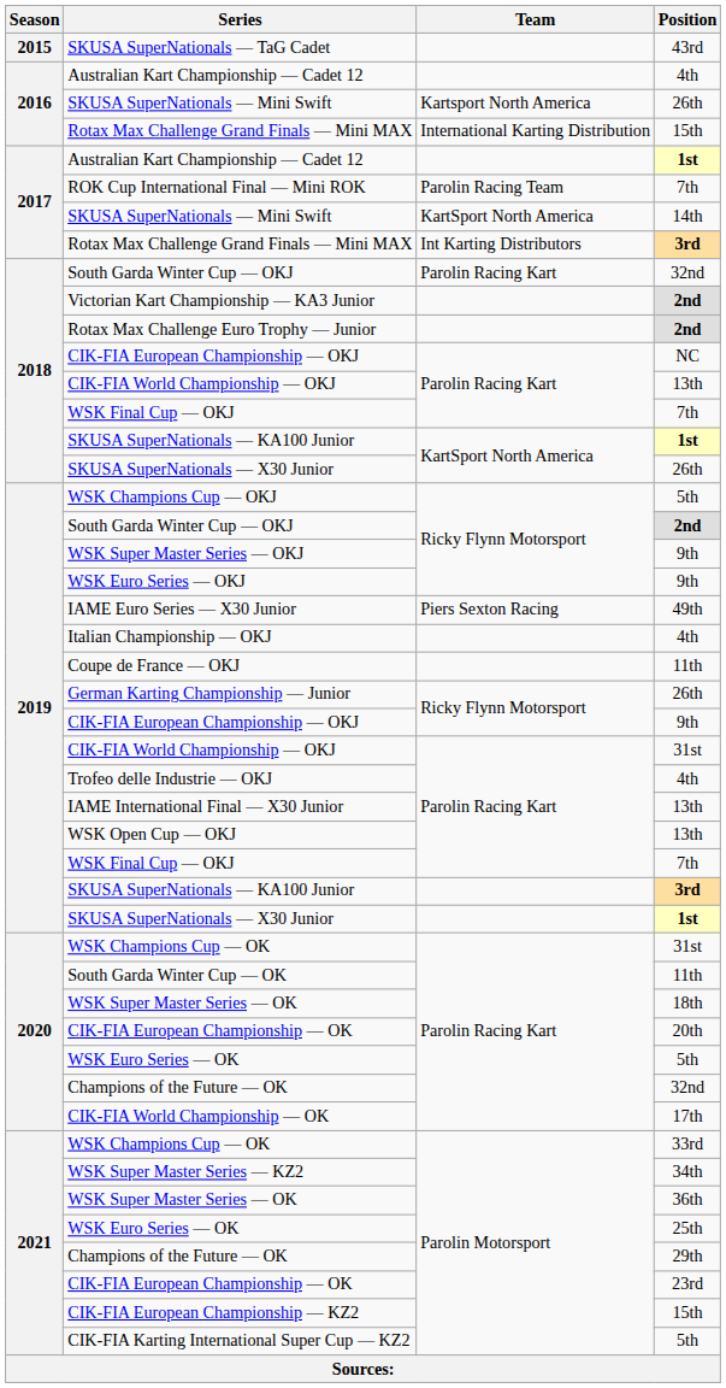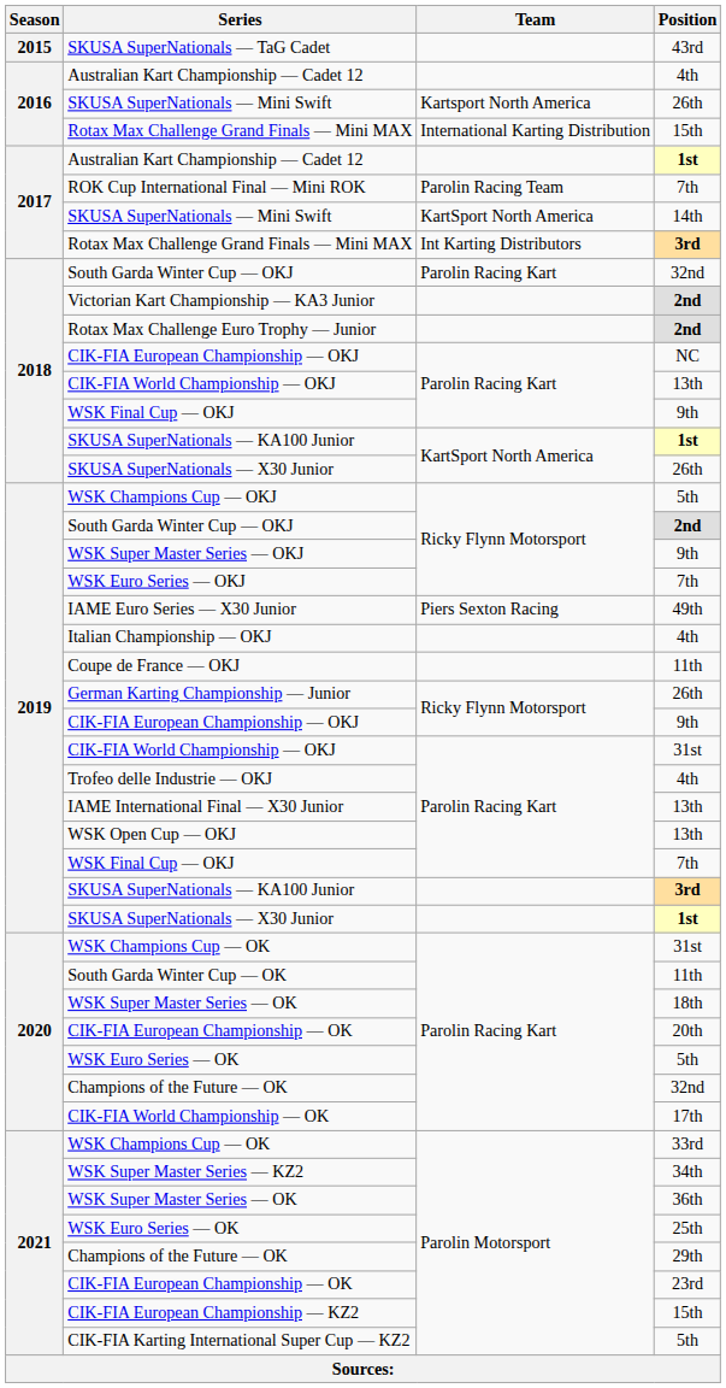2018 / WSK Final Cup — OKJ | Position: 7th -> 9th
WSK Euro Series — OKJ | Position: 9th -> 7th
